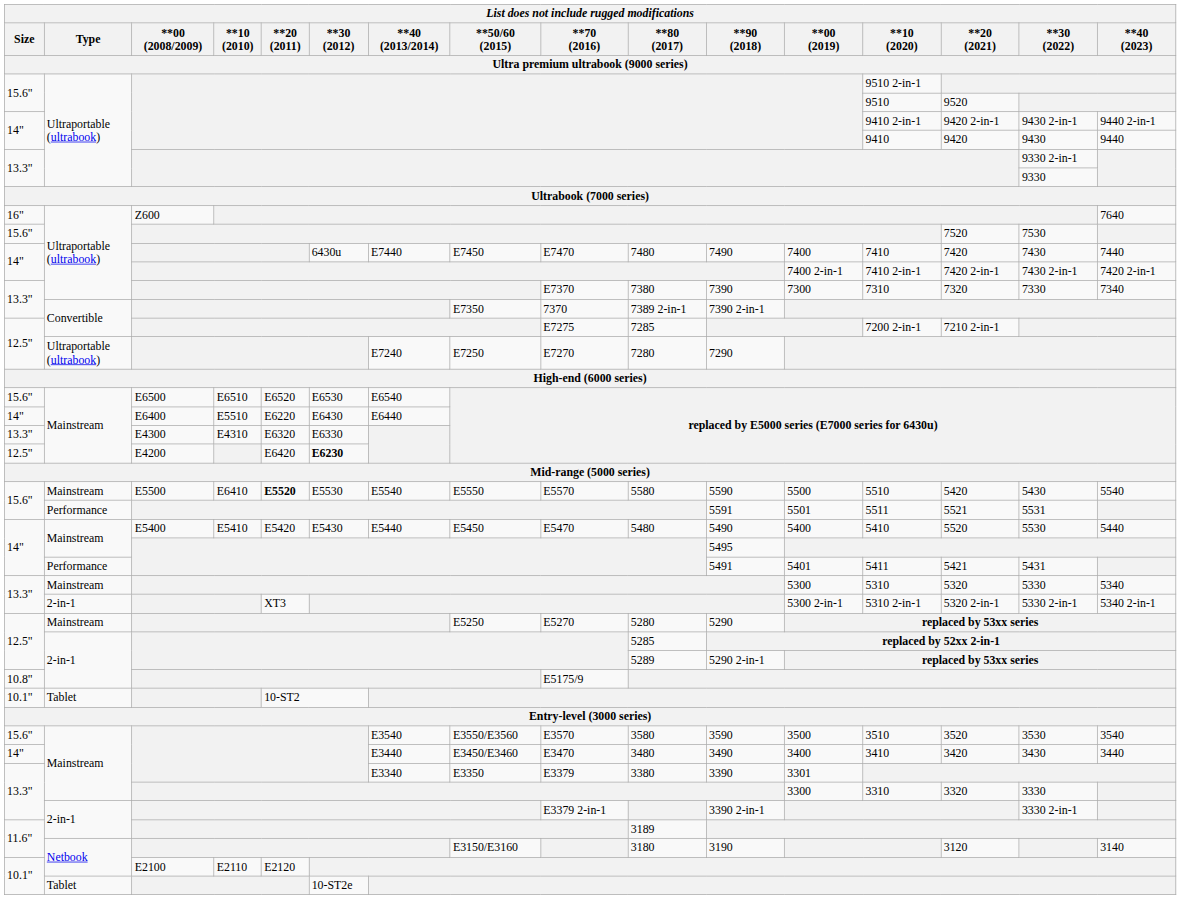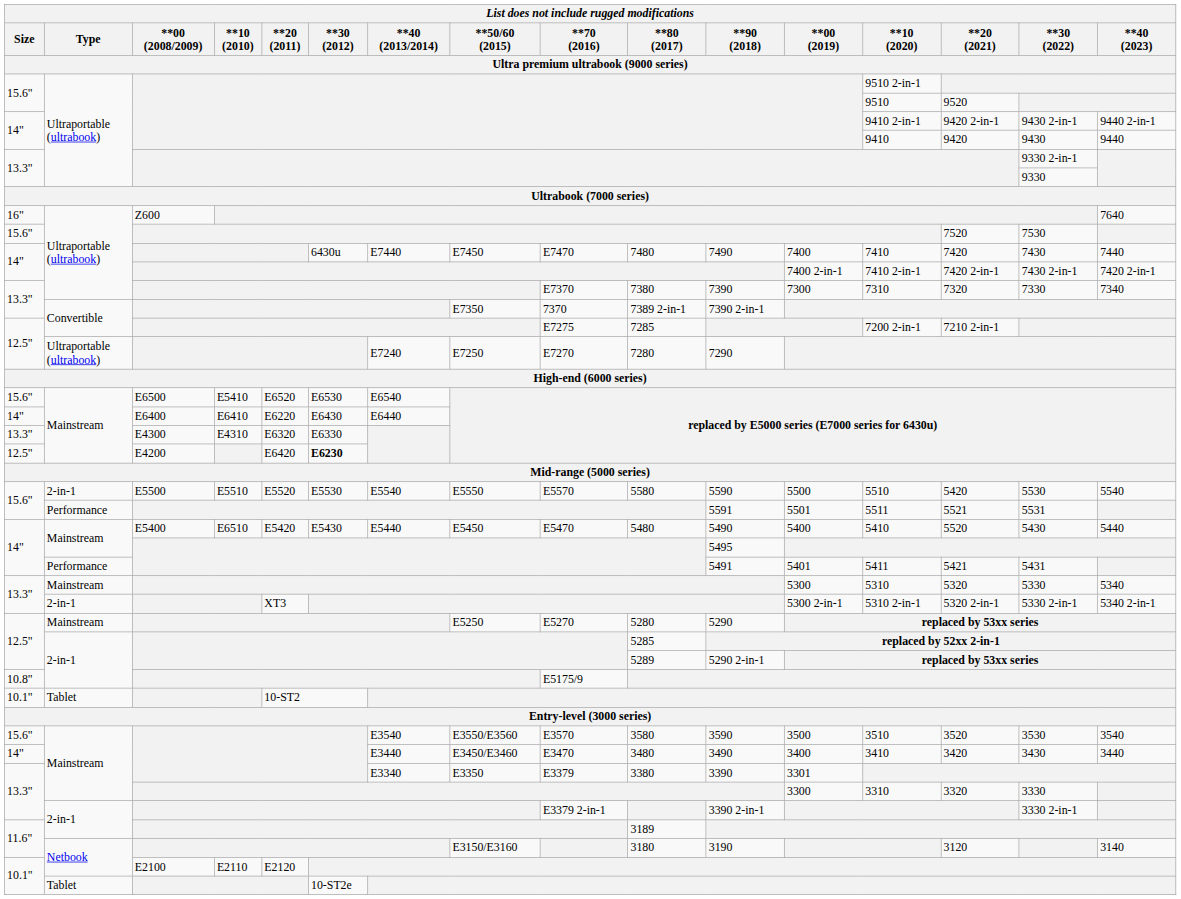E6500 | **10 (2010): E6510 -> E5410
E6400 | **10 (2010): E5510 -> E6410
E5500 | Type: Mainstream -> 2-in-1
E5500 | **10 (2010): E6410 -> E5510
E5500 | **20 (2011): bold -> normal
E5500 | **30 (2022): 5430 -> 5530
E5400 | **10 (2010): E5410 -> E6510
E5400 | **30 (2022): 5530 -> 5430
